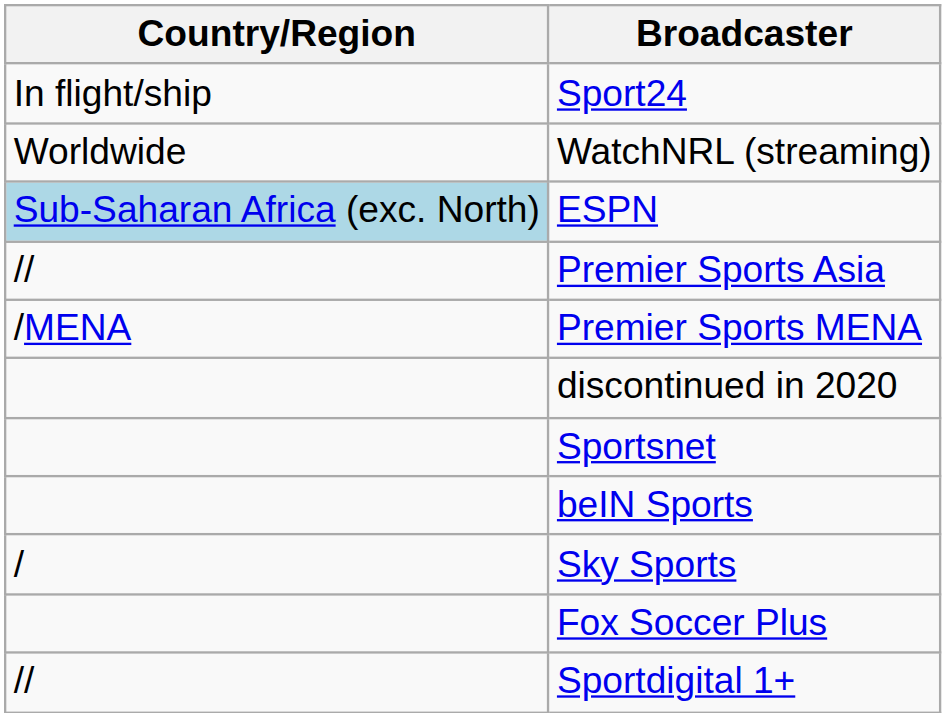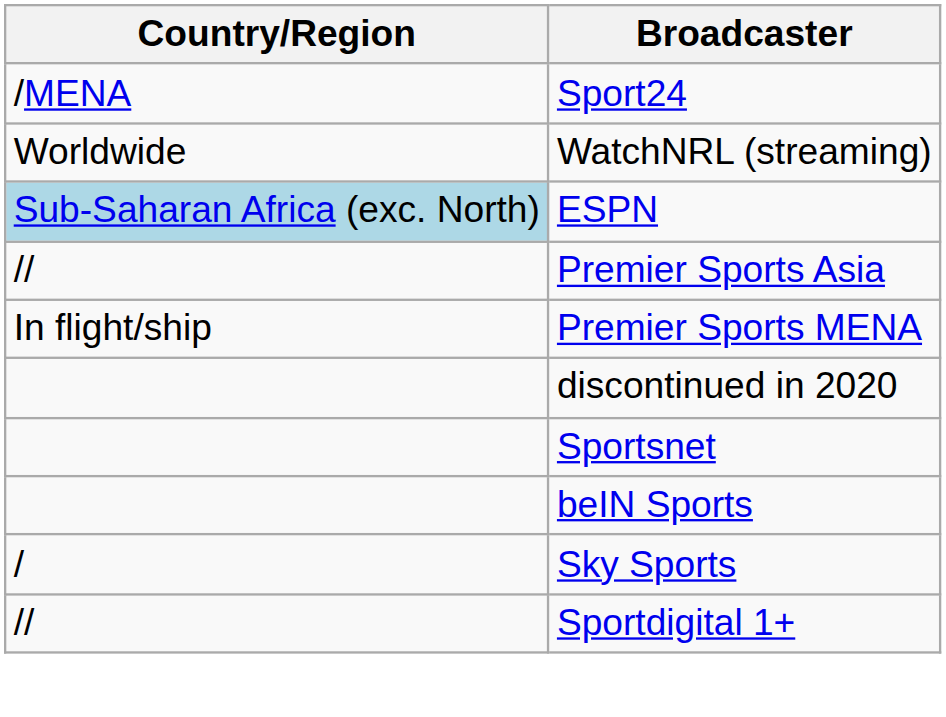Sport24 | Country/Region: In flight/ship -> /MENA
Premier Sports MENA | Country/Region: /MENA -> In flight/ship
- row: Fox Soccer Plus
